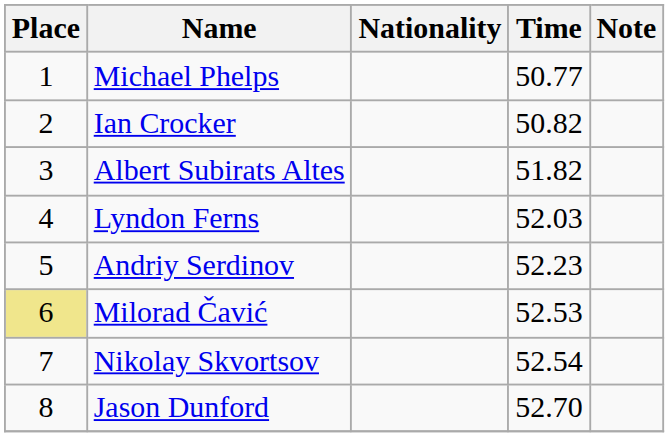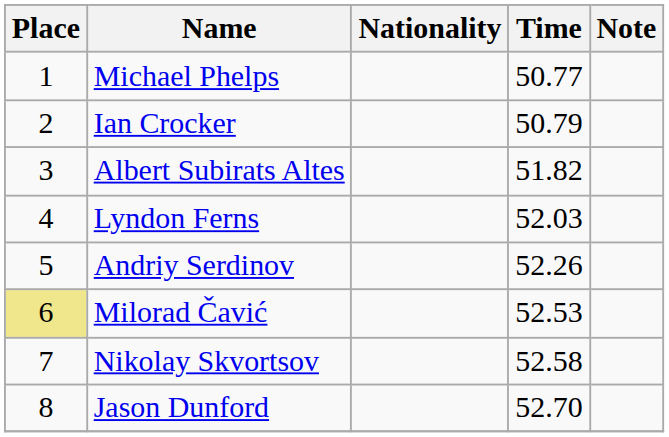Ian Crocker | Time: 50.82 -> 50.79
Andriy Serdinov | Time: 52.23 -> 52.26
Nikolay Skvortsov | Time: 52.54 -> 52.58
